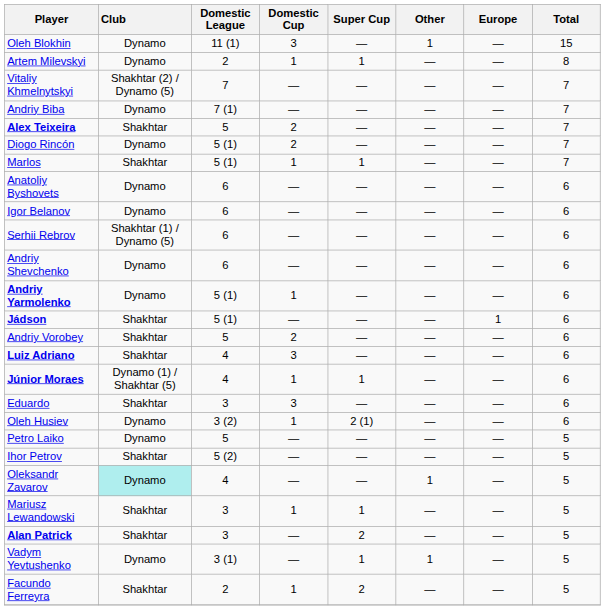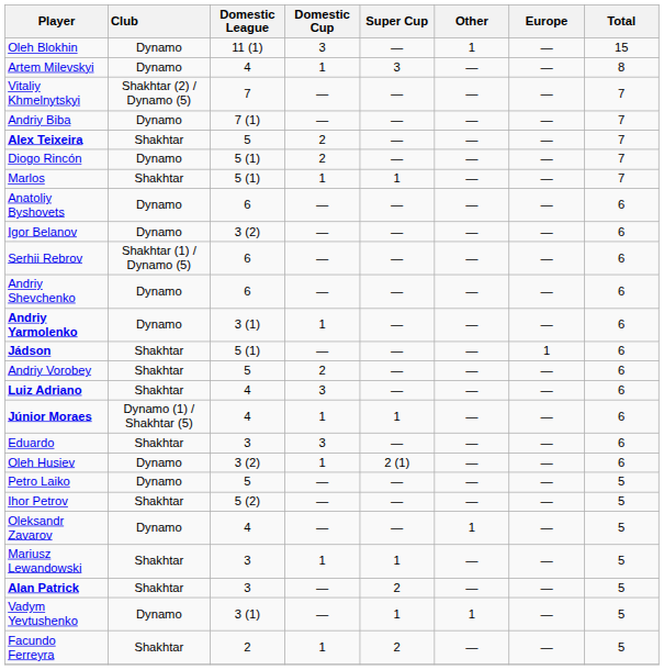Artem Milevskyi | Domestic League: 2 -> 4
Artem Milevskyi | Super Cup: 1 -> 3
Igor Belanov | Domestic League: 6 -> 3 (2)
Andriy Yarmolenko | Domestic League: 5 (1) -> 3 (1)
Oleksandr Zavarov | Club: paleturquoise background -> no background
